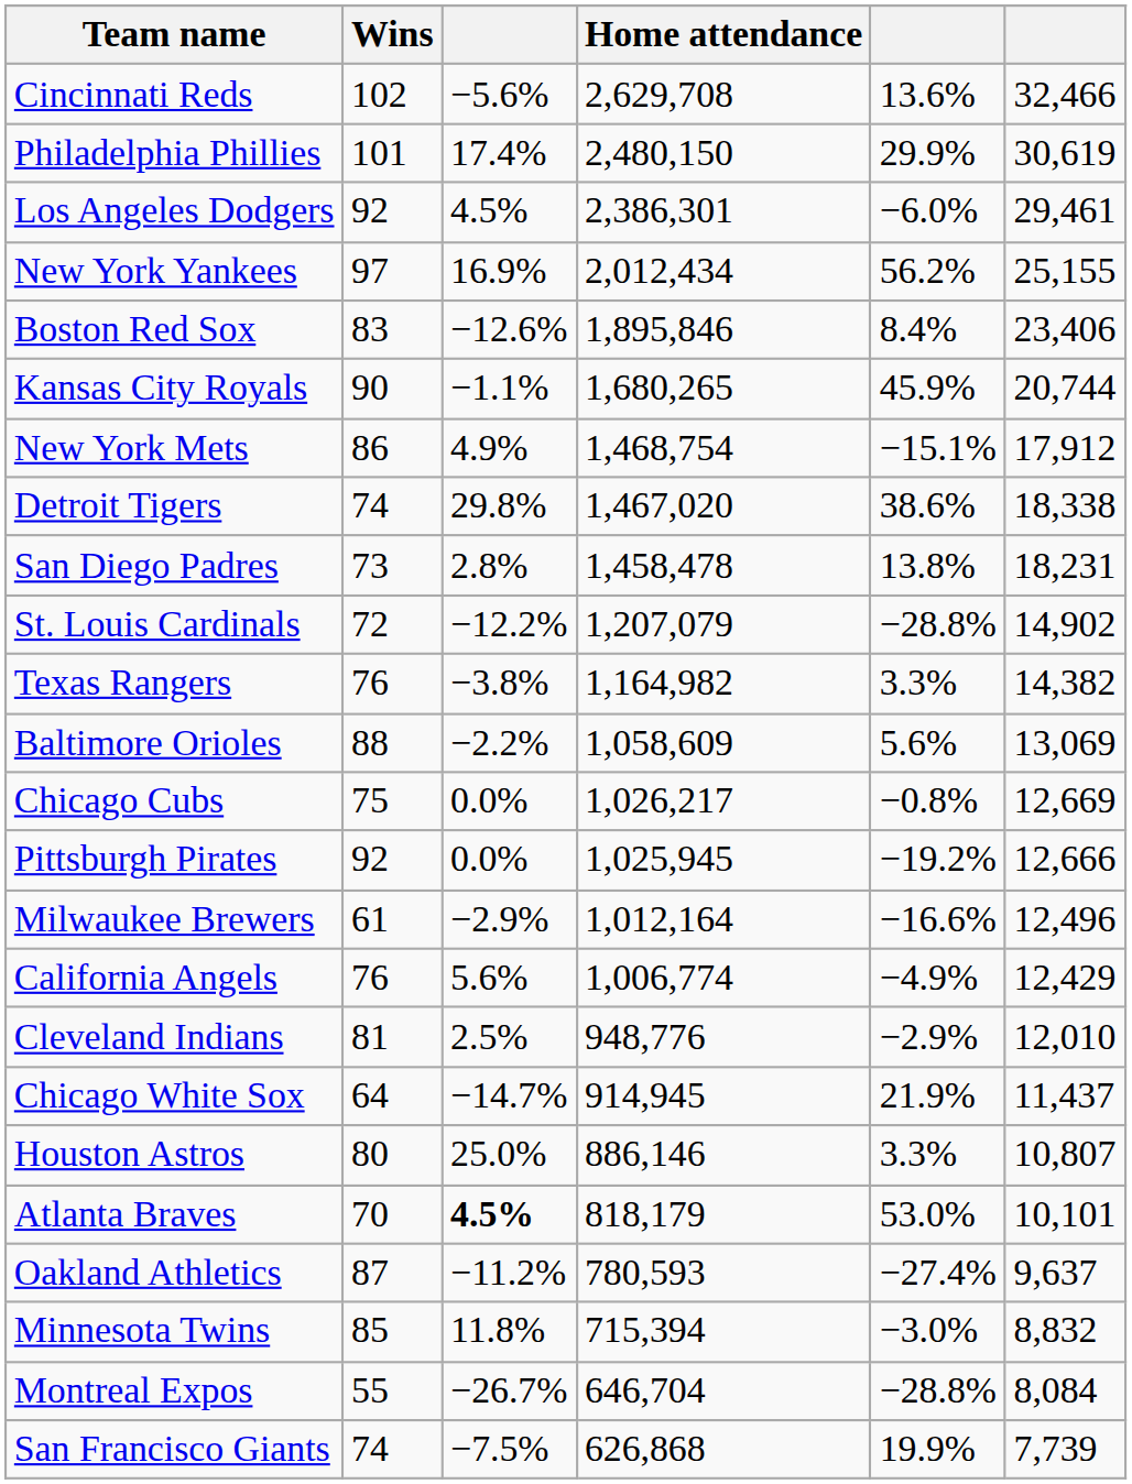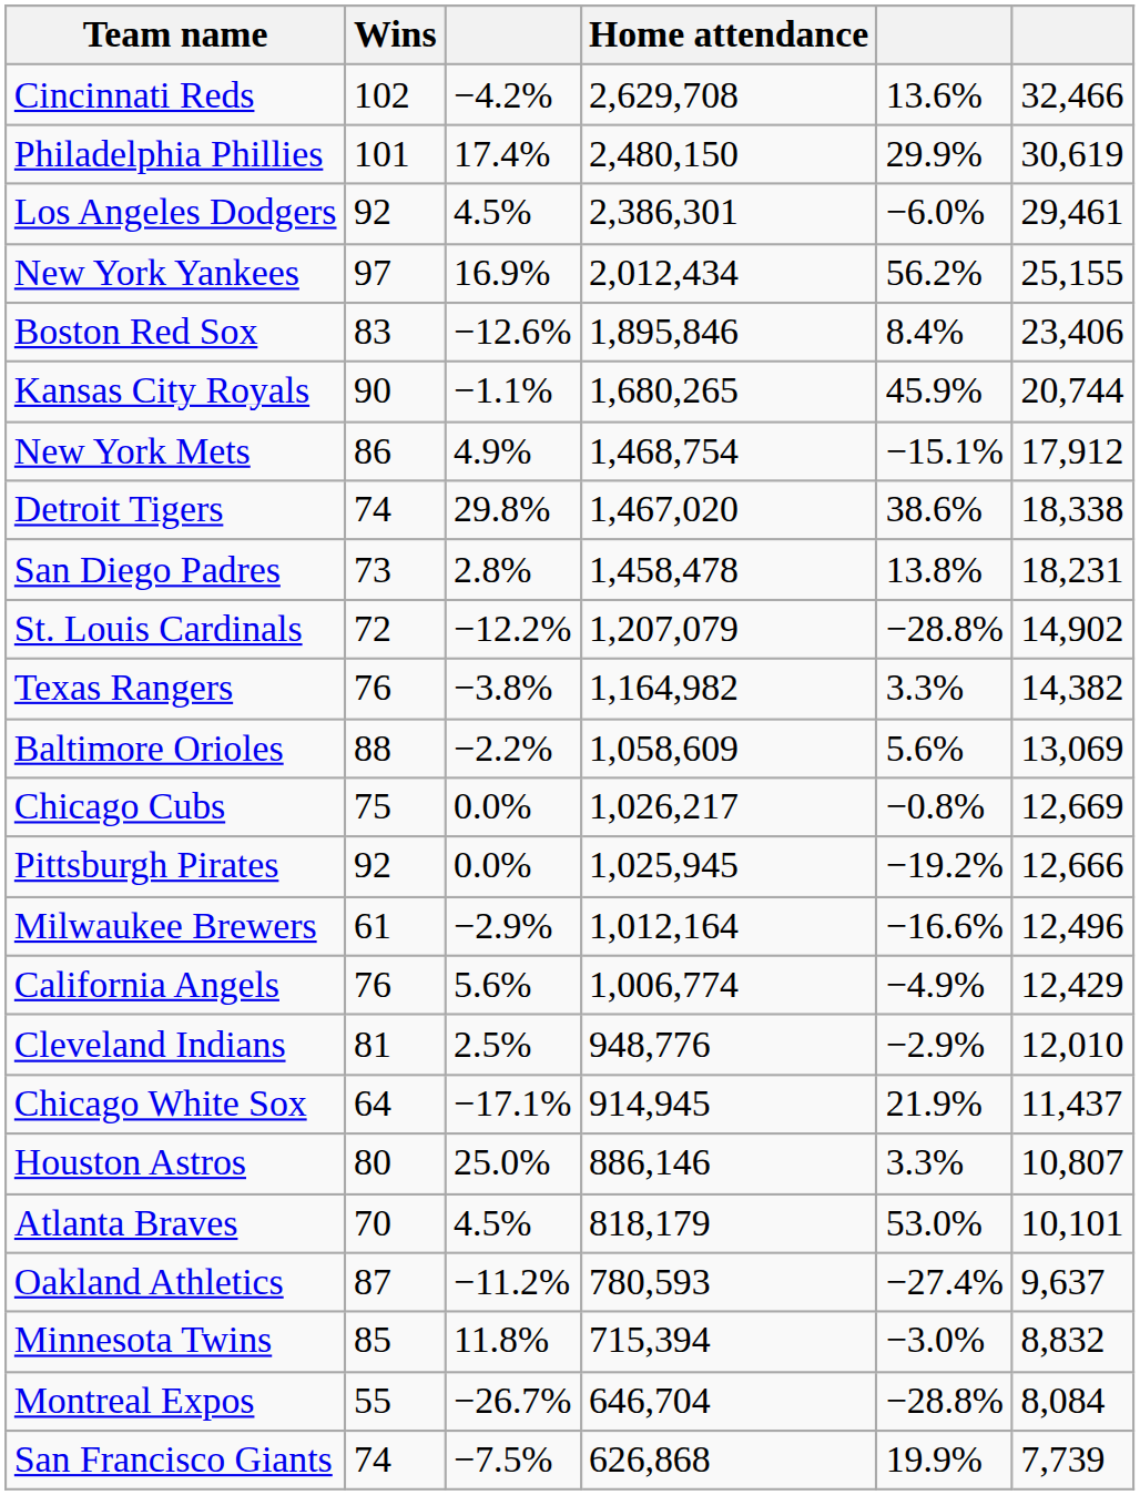Cincinnati Reds | column 3: −5.6% -> −4.2%
Chicago White Sox | column 3: −14.7% -> −17.1%
Atlanta Braves | column 3: bold -> normal
